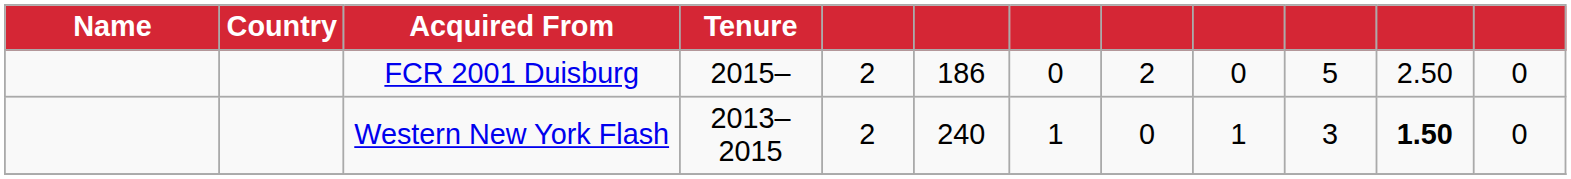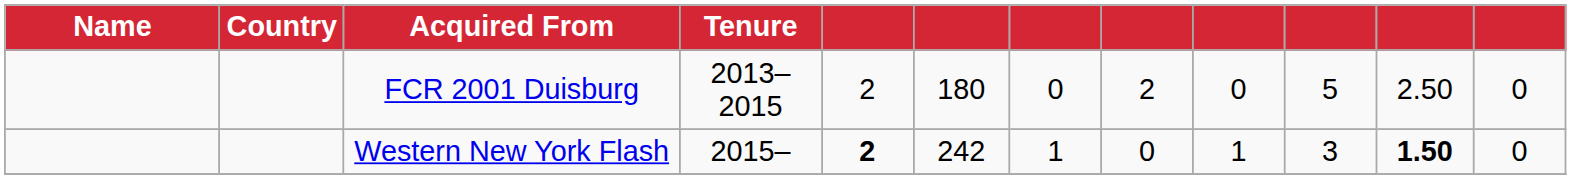FCR 2001 Duisburg | Tenure: 2015– -> 2013–2015
FCR 2001 Duisburg | column 6: 186 -> 180
Western New York Flash | Tenure: 2013–2015 -> 2015–
Western New York Flash | column 5: normal -> bold
Western New York Flash | column 6: 240 -> 242
